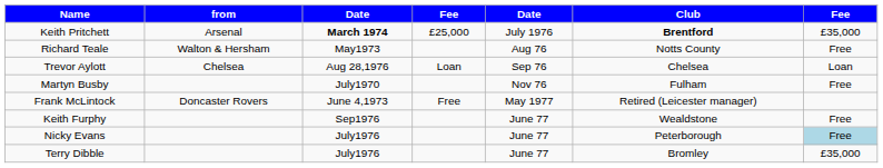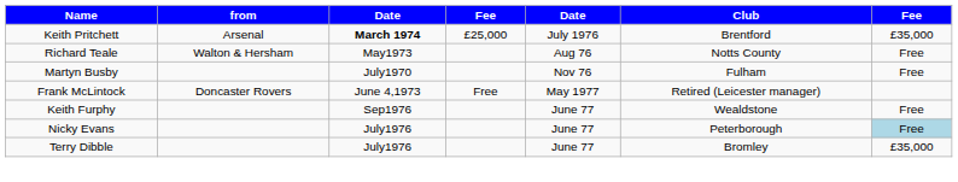Keith Pritchett | Club: bold -> normal
- row: Trevor Aylott | Chelsea | Aug 28,1976 | Loan | Sep 76 | Chelsea | Loan
